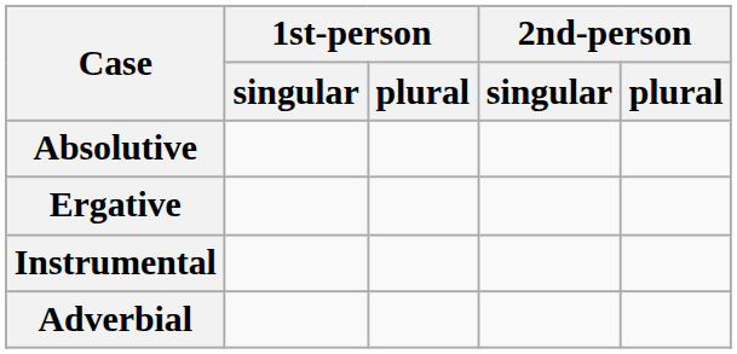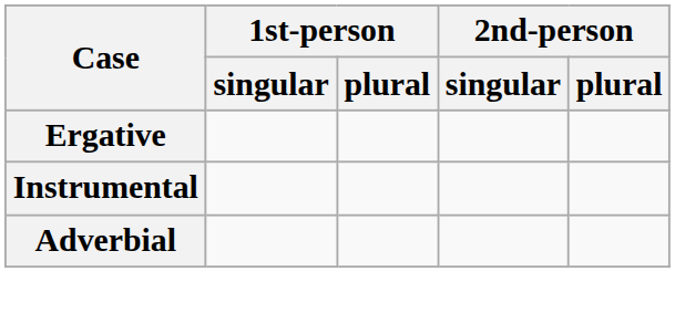- row: Absolutive
